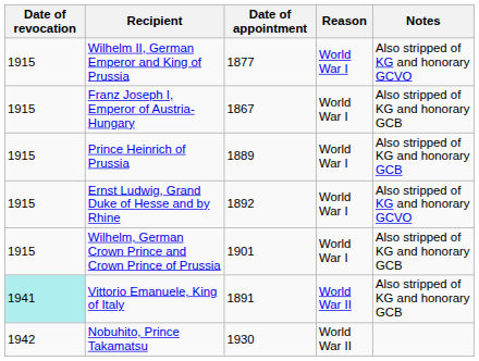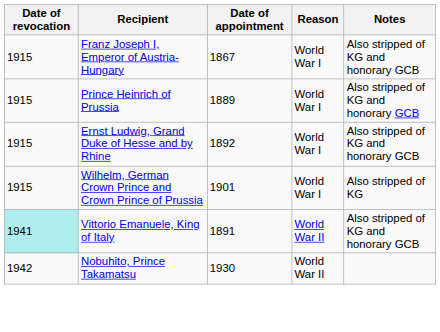- row: 1915 | Wilhelm II, German Emperor and King of Prussia | 1877 | World War I | Also stripped of KG and honorary GCVO
Ernst Ludwig, Grand Duke of Hesse and by Rhine | Notes: Also stripped of KG and honorary GCVO -> Also stripped of KG and honorary GCB
Wilhelm, German Crown Prince and Crown Prince of Prussia | Notes: Also stripped of KG and honorary GCB -> Also stripped of KG
